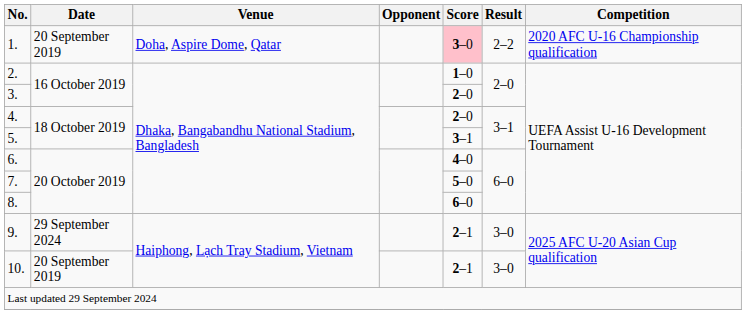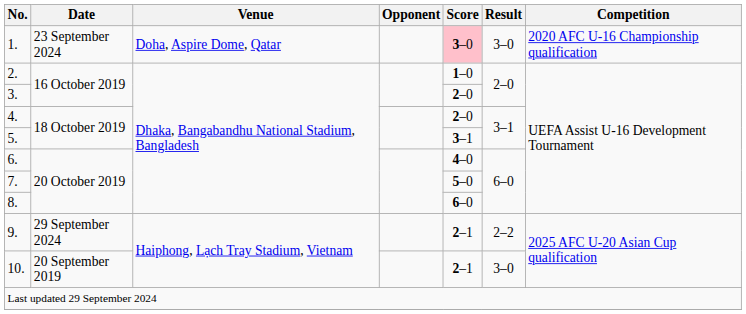1. | Date: 20 September 2019 -> 23 September 2024
1. | Result: 2–2 -> 3–0
9. | Result: 3–0 -> 2–2
